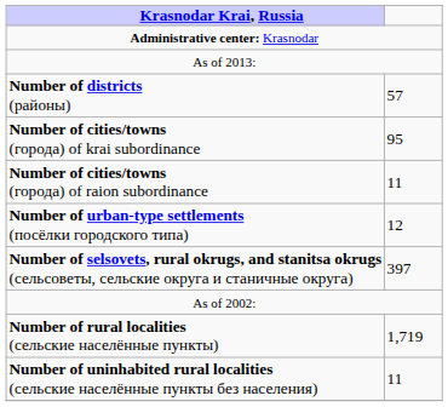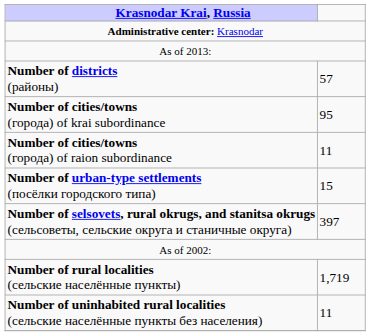Number of urban-type settlements (посёлки городского типа) | column 2: 12 -> 15
